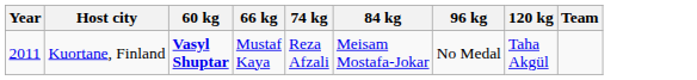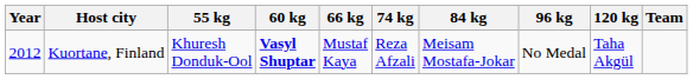+ column: 55 kg | Khuresh Donduk-Ool
Kuortane, Finland | Year: 2011 -> 2012
